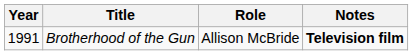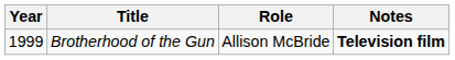Brotherhood of the Gun | Year: 1991 -> 1999
